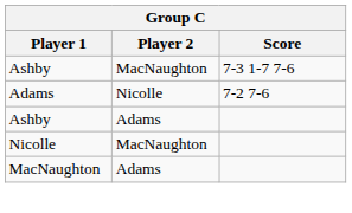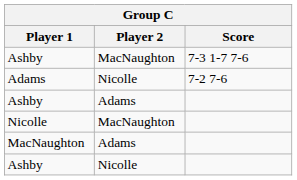+ row: Ashby | Nicolle
